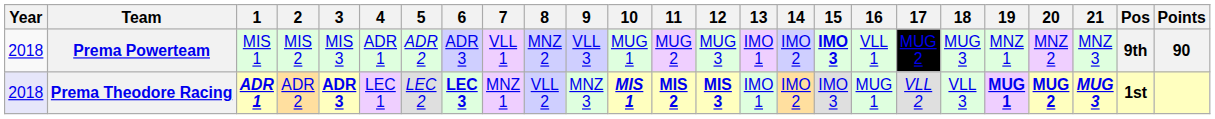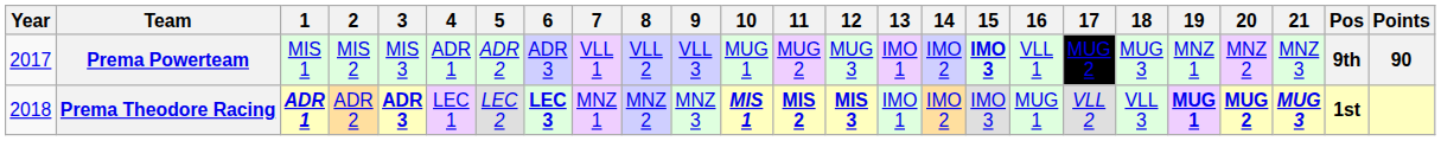Prema Powerteam | Year: 2018 -> 2017
Prema Powerteam | 8: MNZ 2 -> VLL 2
Prema Theodore Racing | Year: lavender background -> no background
Prema Theodore Racing | 8: VLL 2 -> MNZ 2
